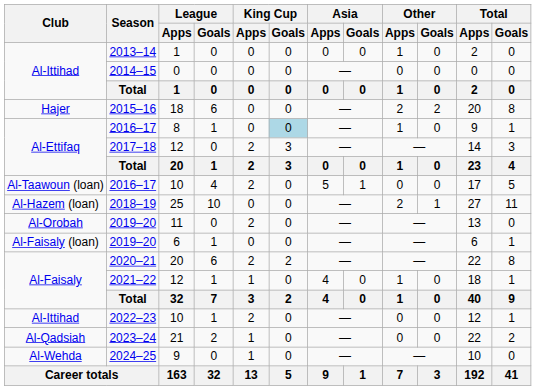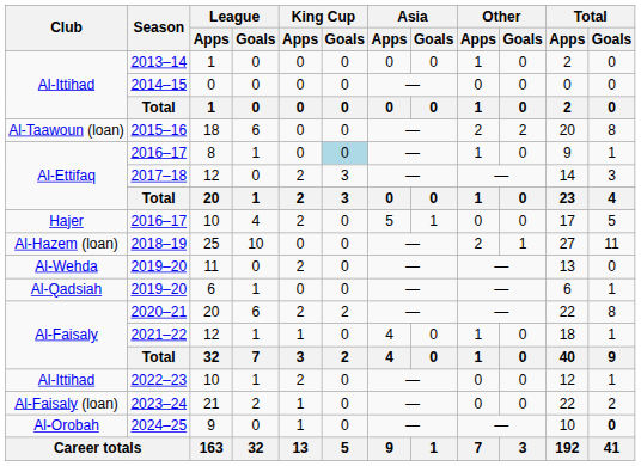2015–16 | Club: Hajer -> Al-Taawoun (loan)
2016–17 / 10 | Club: Al-Taawoun (loan) -> Hajer
2019–20 / 11 | Club: Al-Orobah -> Al-Wehda
2019–20 / 6 | Club: Al-Faisaly (loan) -> Al-Qadsiah
2023–24 | Club: Al-Qadsiah -> Al-Faisaly (loan)
2024–25 | Club: Al-Wehda -> Al-Orobah
2024–25 | Total / Goals: normal -> bold
